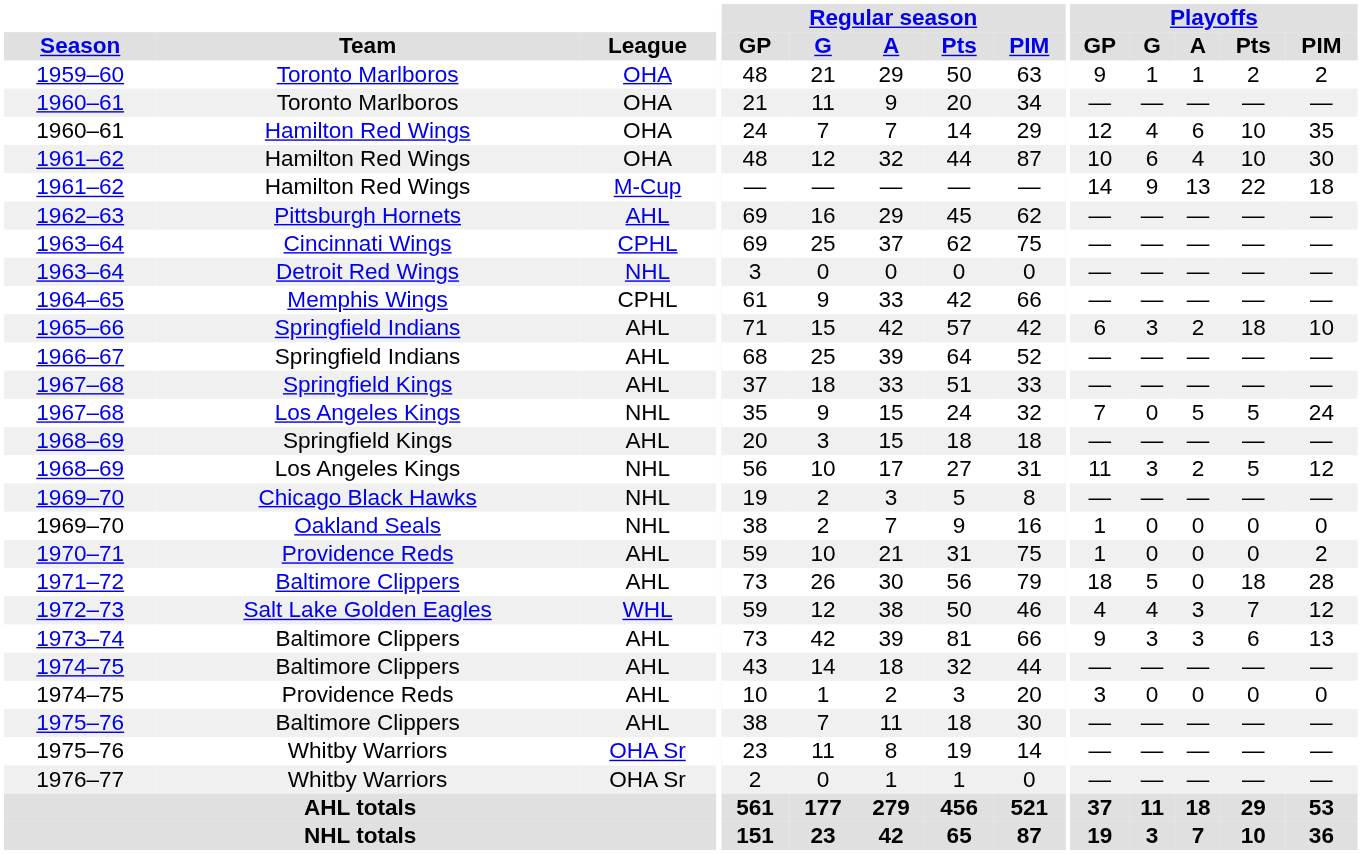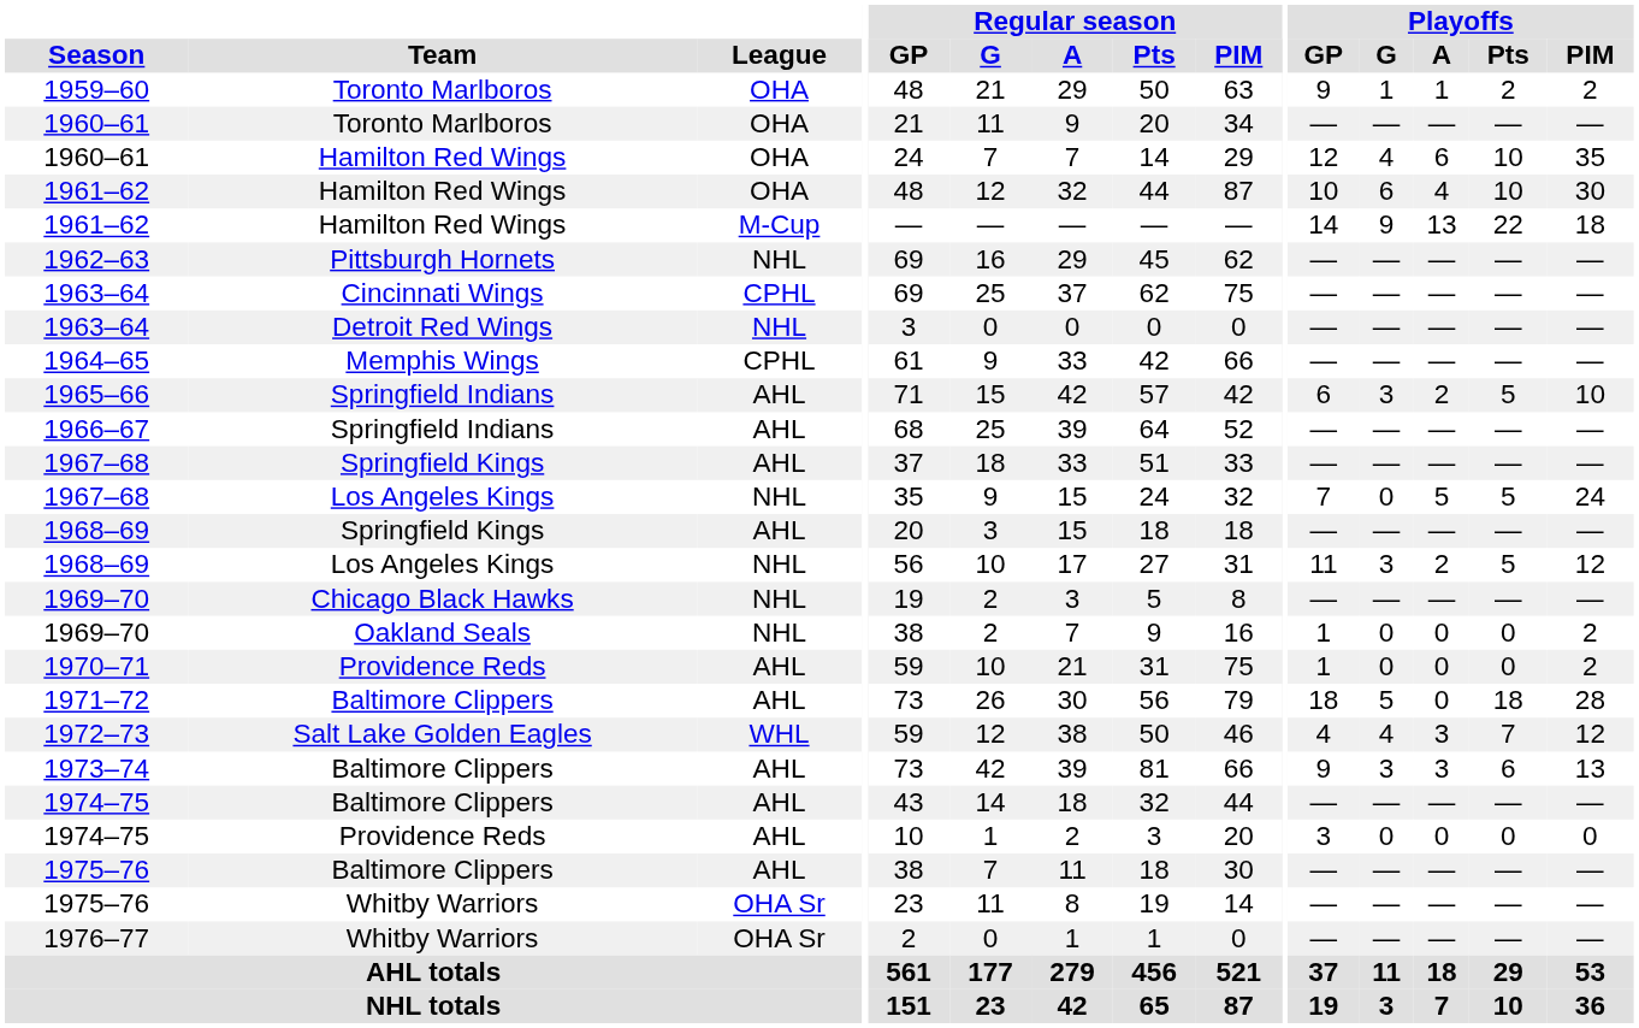1962–63 | League: AHL -> NHL
1965–66 | Playoffs / Pts: 18 -> 5
1969–70 / Oakland Seals | Playoffs / PIM: 0 -> 2
